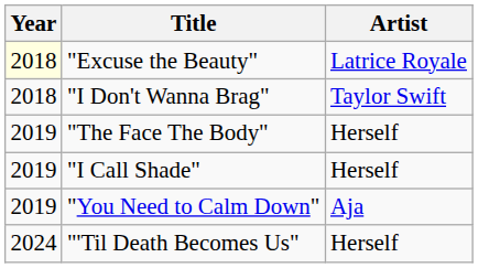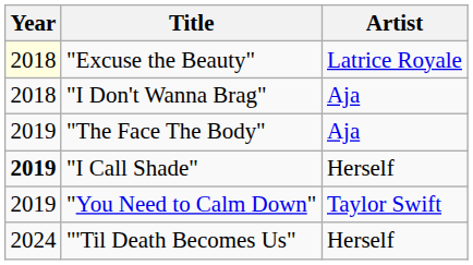"I Don't Wanna Brag" | Artist: Taylor Swift -> Aja
"The Face The Body" | Artist: Herself -> Aja
"I Call Shade" | Year: normal -> bold
"You Need to Calm Down" | Artist: Aja -> Taylor Swift
